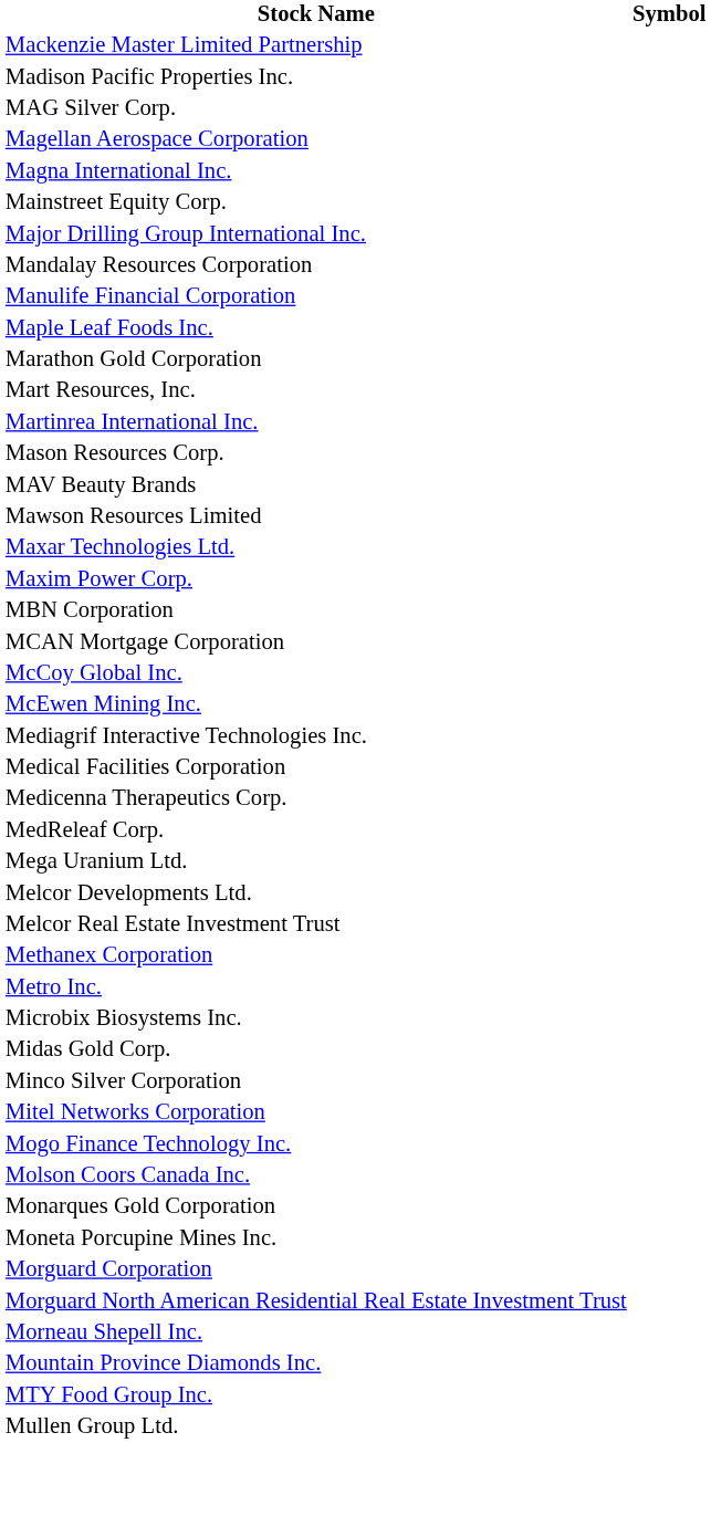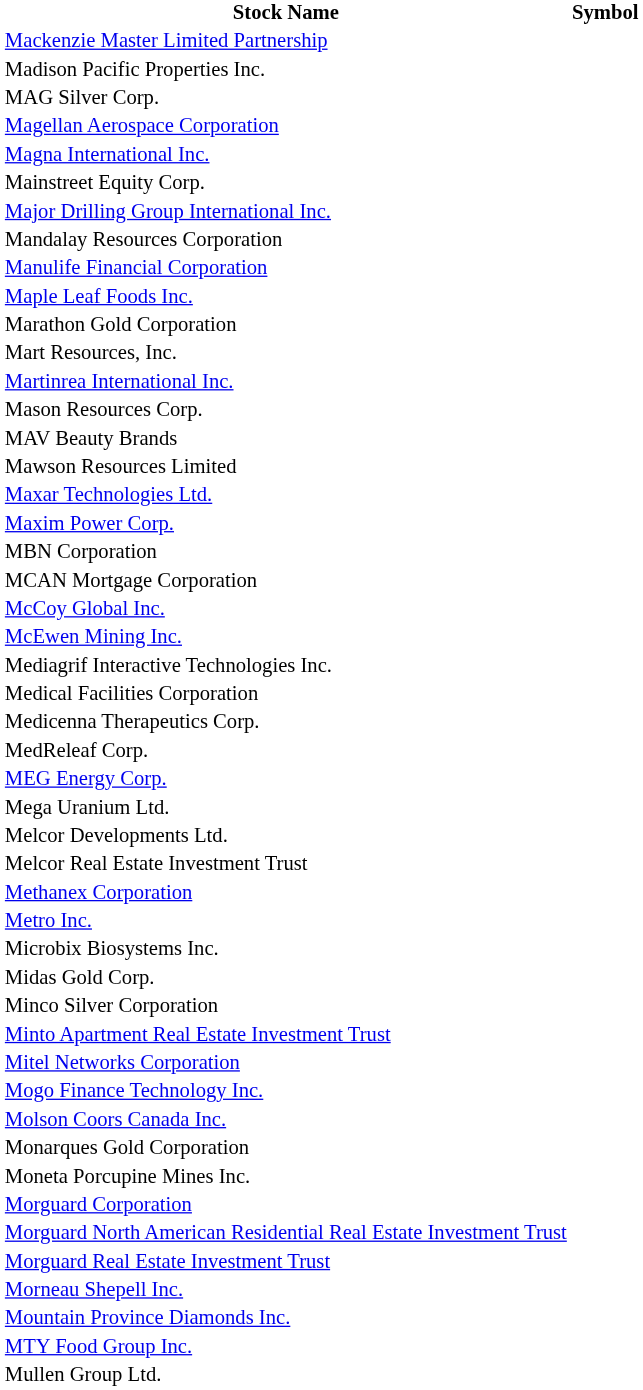+ row: MEG Energy Corp.
+ row: Minto Apartment Real Estate Investment Trust
+ row: Morguard Real Estate Investment Trust
